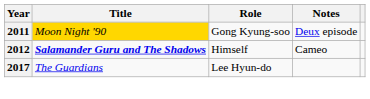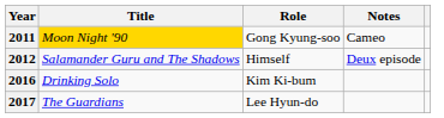2011 | Notes: Deux episode -> Cameo
2012 | Title: bold -> normal
2012 | Notes: Cameo -> Deux episode
+ row: 2016 | Drinking Solo | Kim Ki-bum
